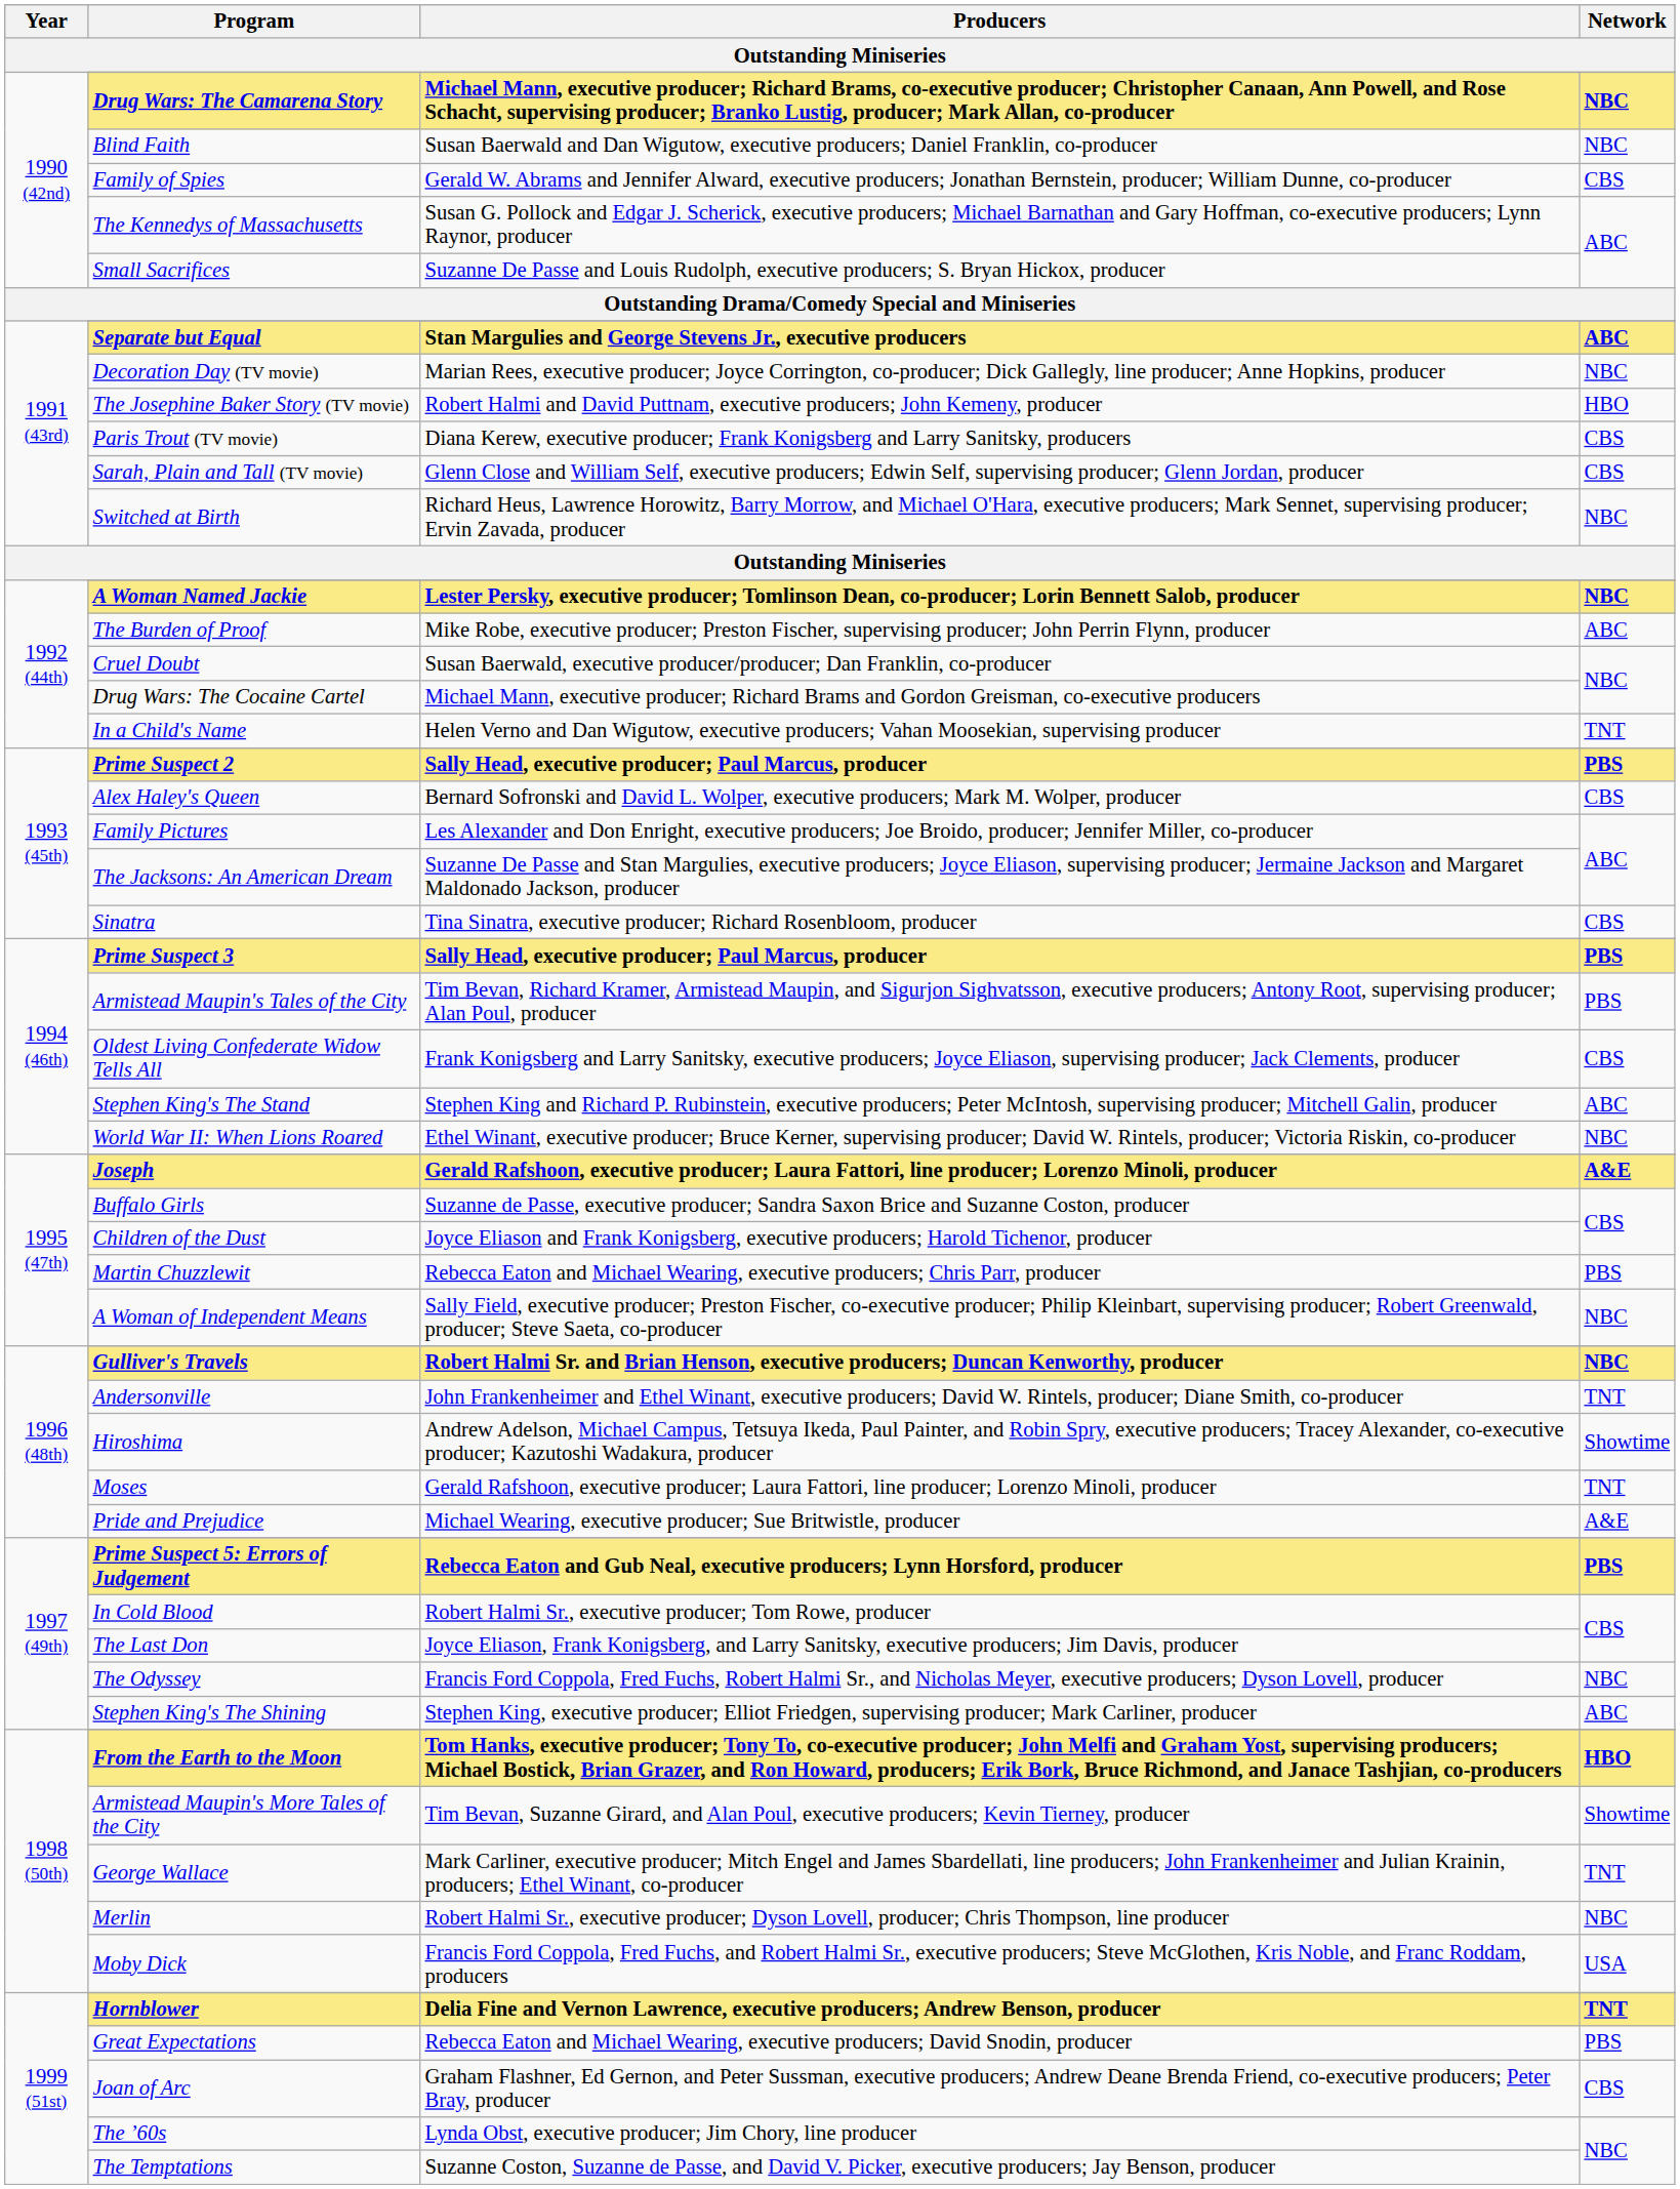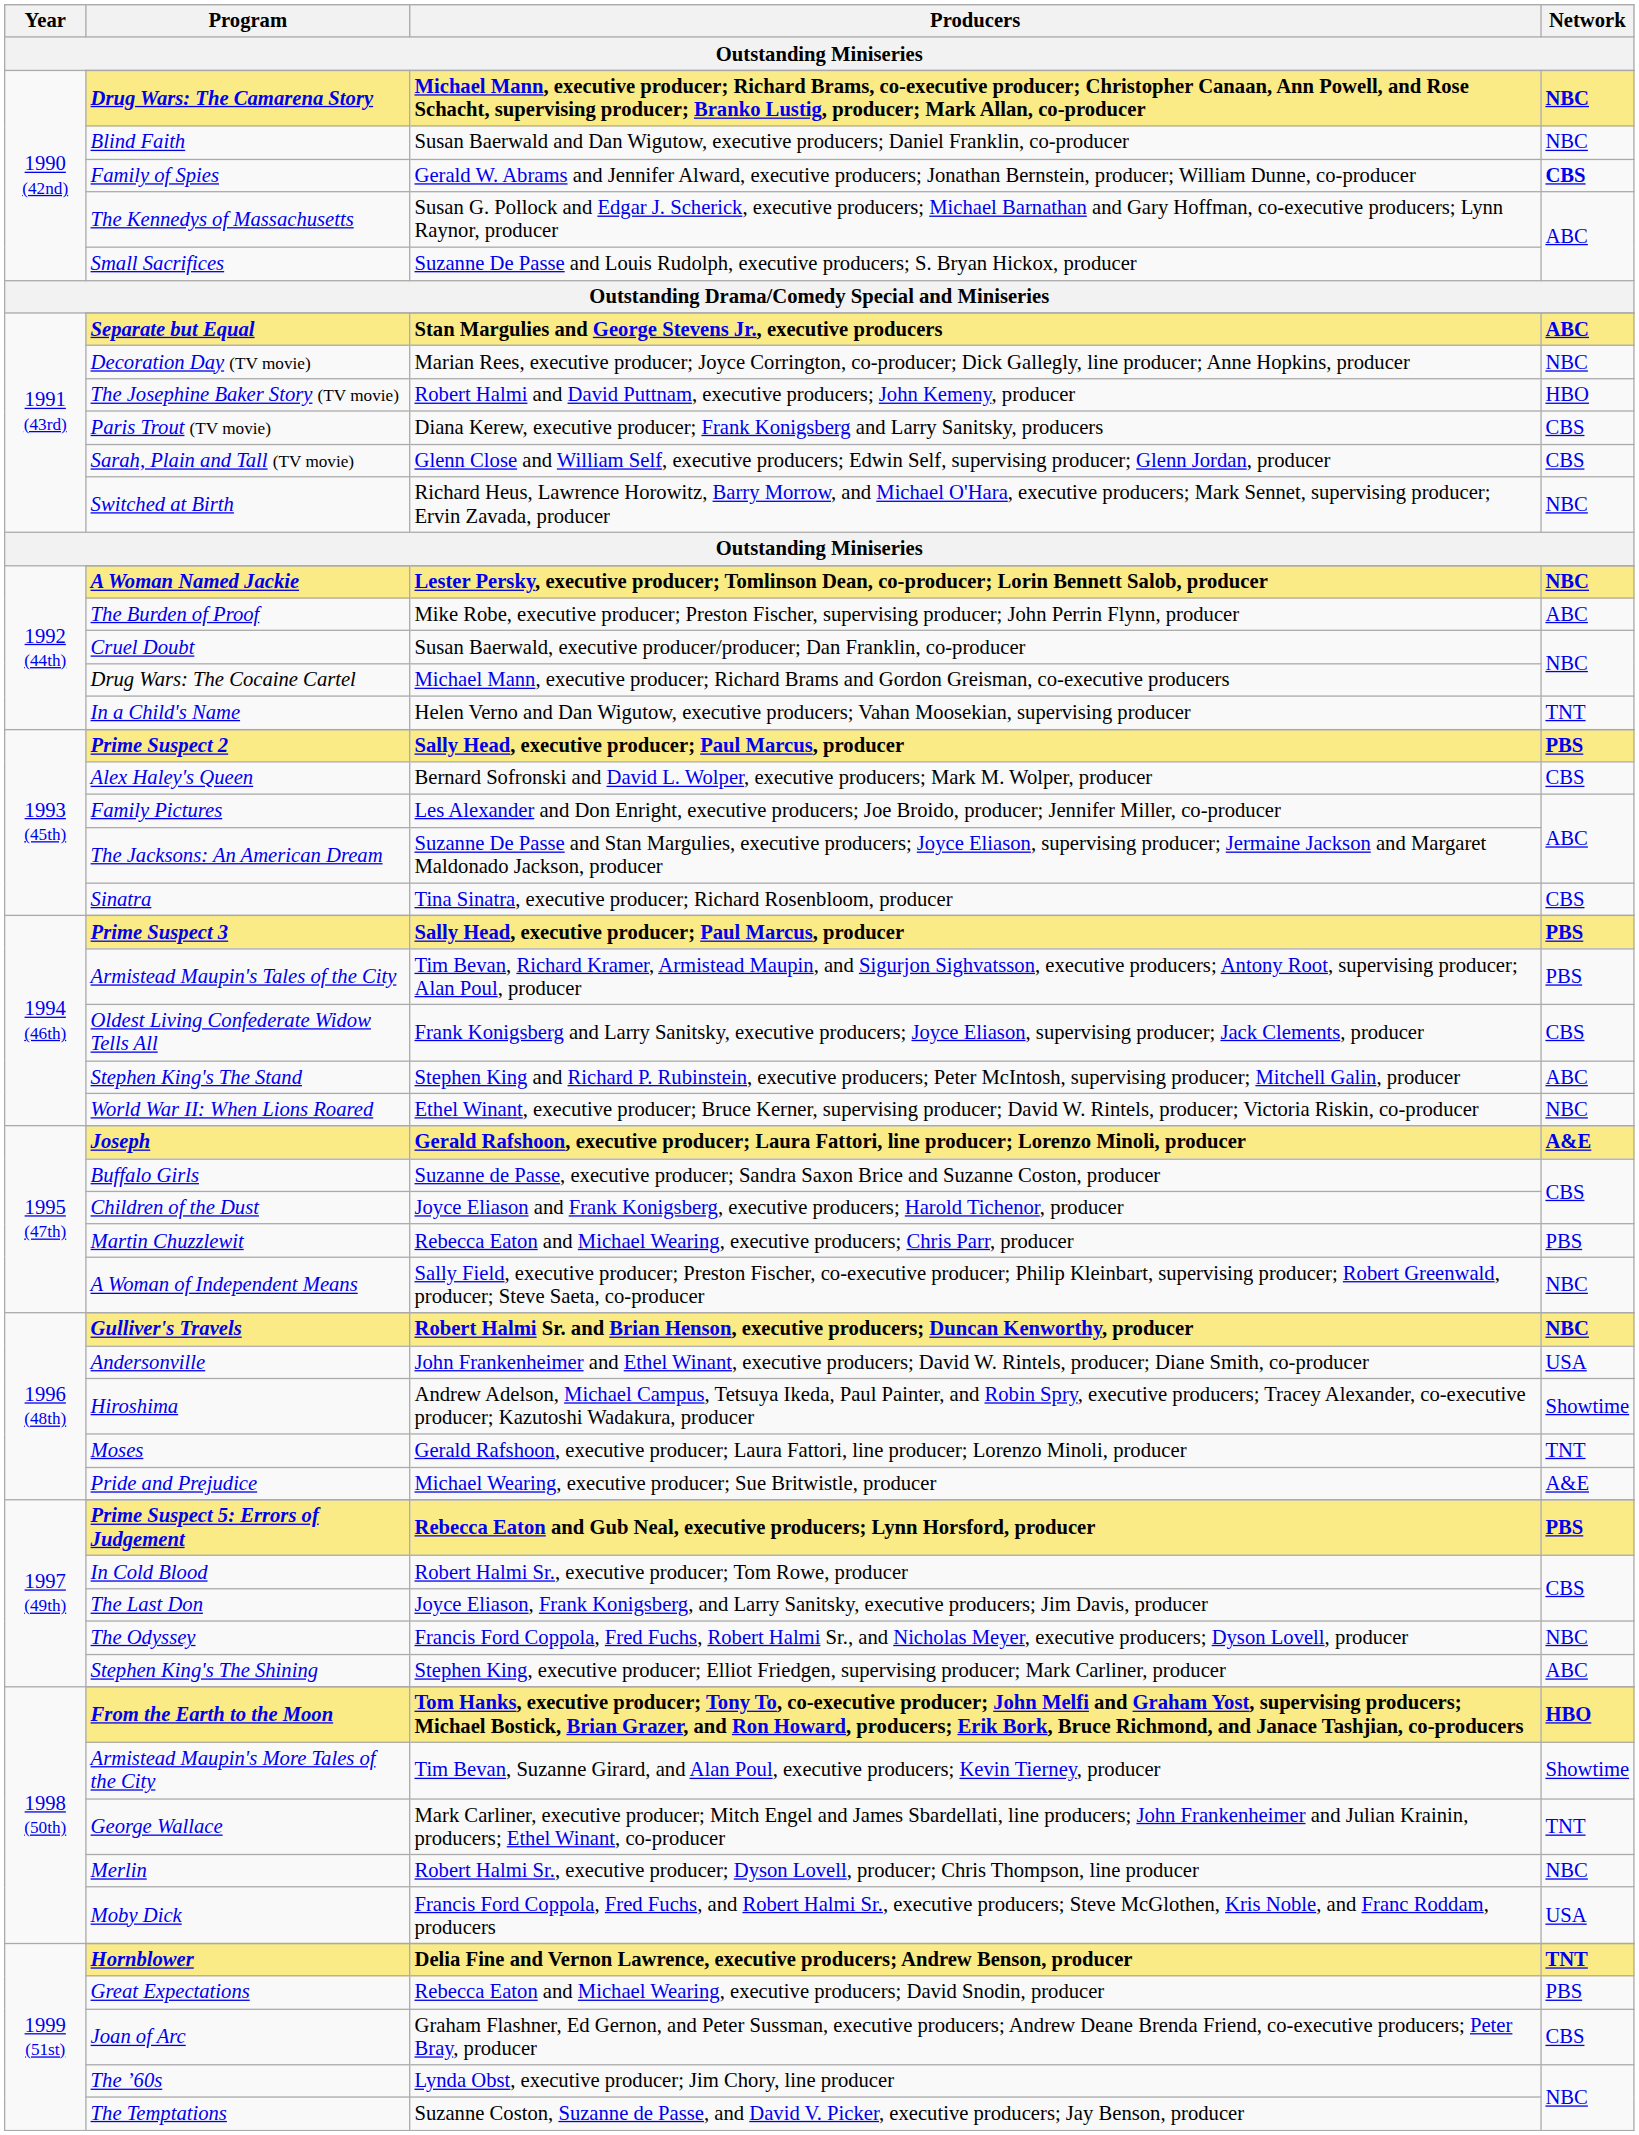Family of Spies | Network: normal -> bold
Andersonville | Network: TNT -> USA
